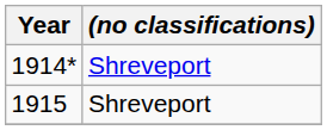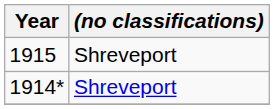rows swapped: 1914* <-> 1915
